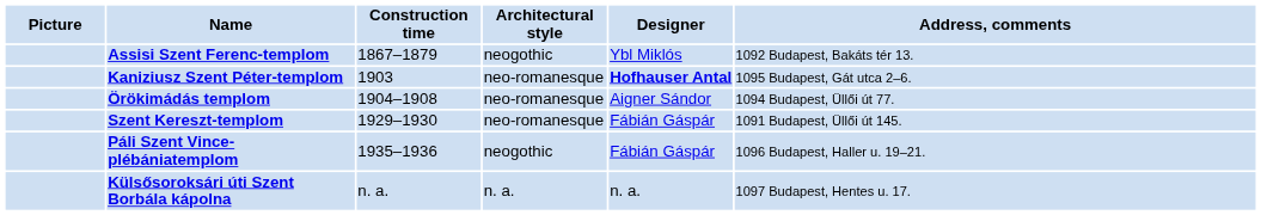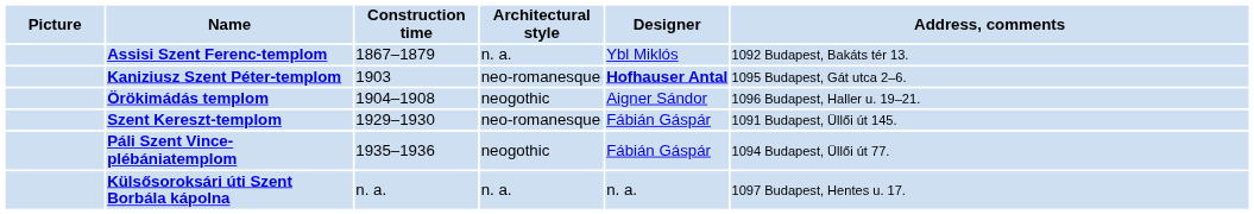Assisi Szent Ferenc-templom | Architectural style: neogothic -> n. a.
Örökimádás templom | Architectural style: neo-romanesque -> neogothic
Örökimádás templom | Address, comments: 1094 Budapest, Üllői út 77. -> 1096 Budapest, Haller u. 19–21.
Páli Szent Vince-plébániatemplom | Address, comments: 1096 Budapest, Haller u. 19–21. -> 1094 Budapest, Üllői út 77.
